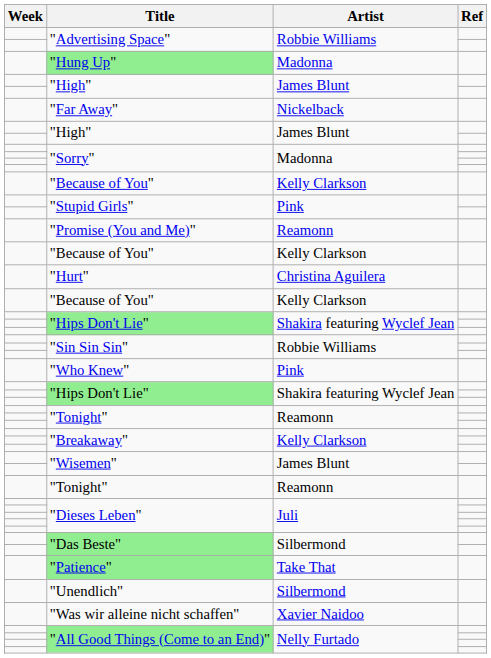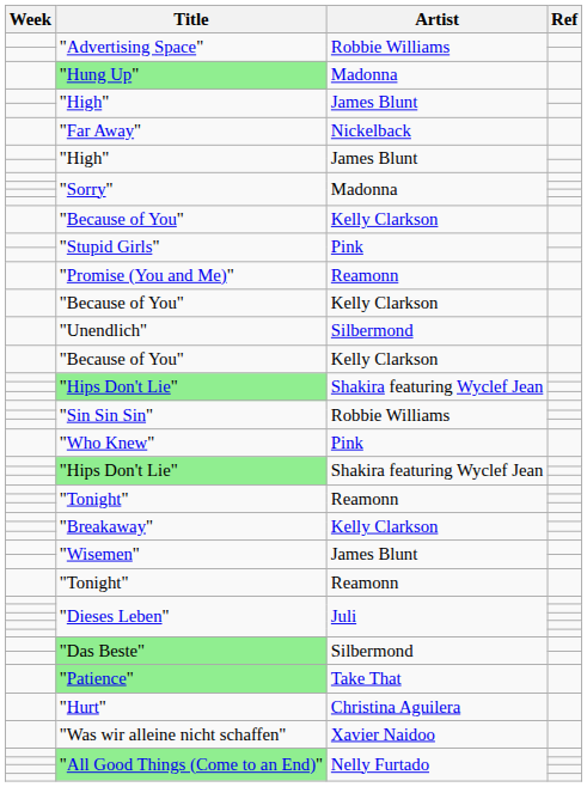rows swapped: "Unendlich" <-> "Hurt"
